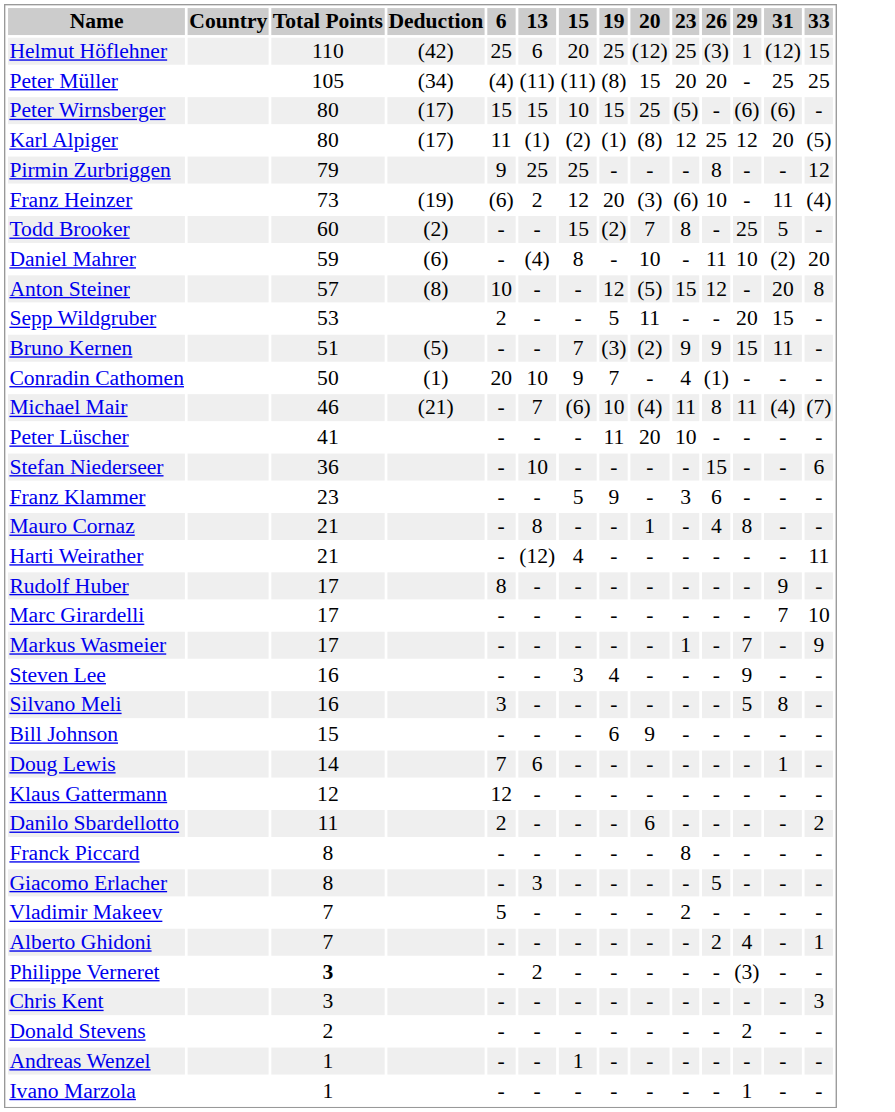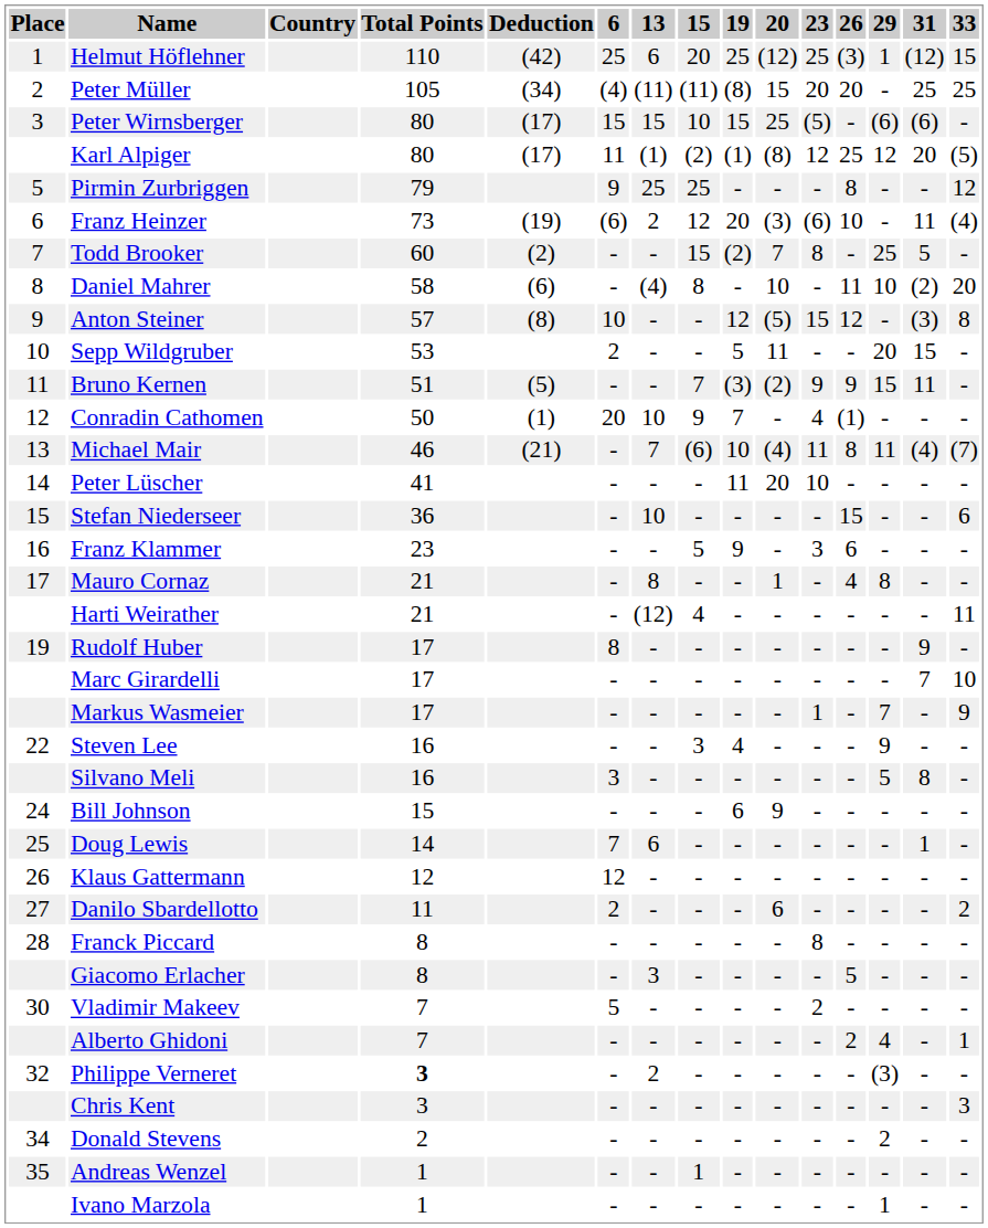+ column: Place | 1 | 2 | 3 | 5 | 6 | 7 | 8 | 9 | 10 | 11 | 12 | 13 | 14 | 15 | 16 | 17 | 19 | 22 | 24 | 25 | 26 | 27 | 28 | 30 | 32 | 34 | 35
Daniel Mahrer | Total Points: 59 -> 58
Anton Steiner | 31: 20 -> (3)
